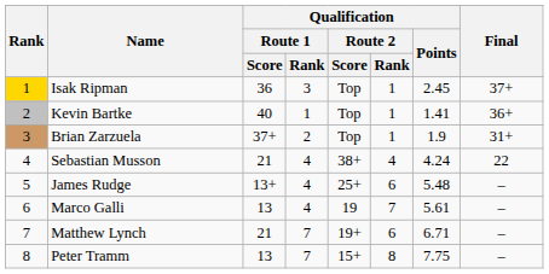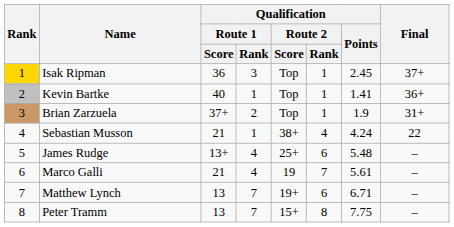Sebastian Musson | Qualification / Route 1 / Rank: 4 -> 1
Marco Galli | Qualification / Route 1 / Score: 13 -> 21
Matthew Lynch | Qualification / Route 1 / Score: 21 -> 13
